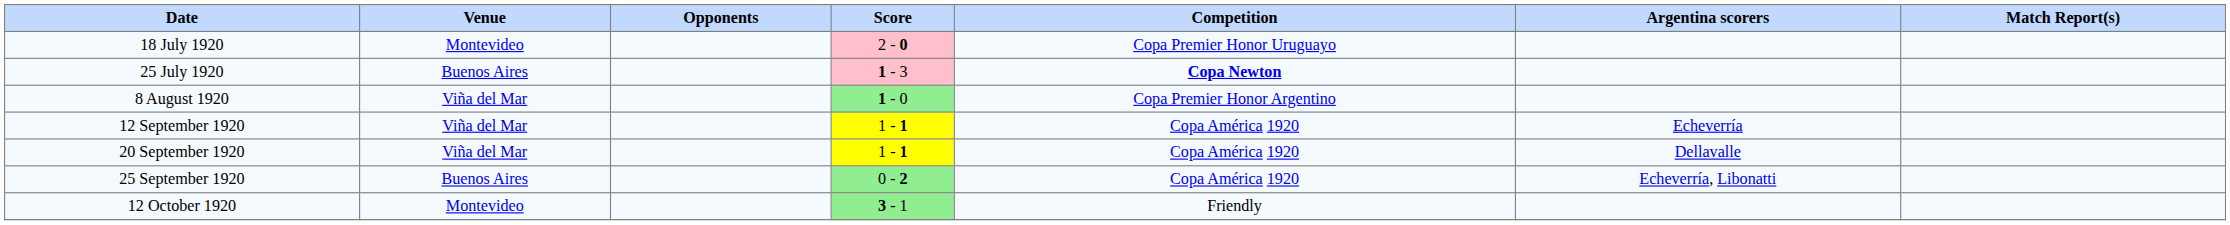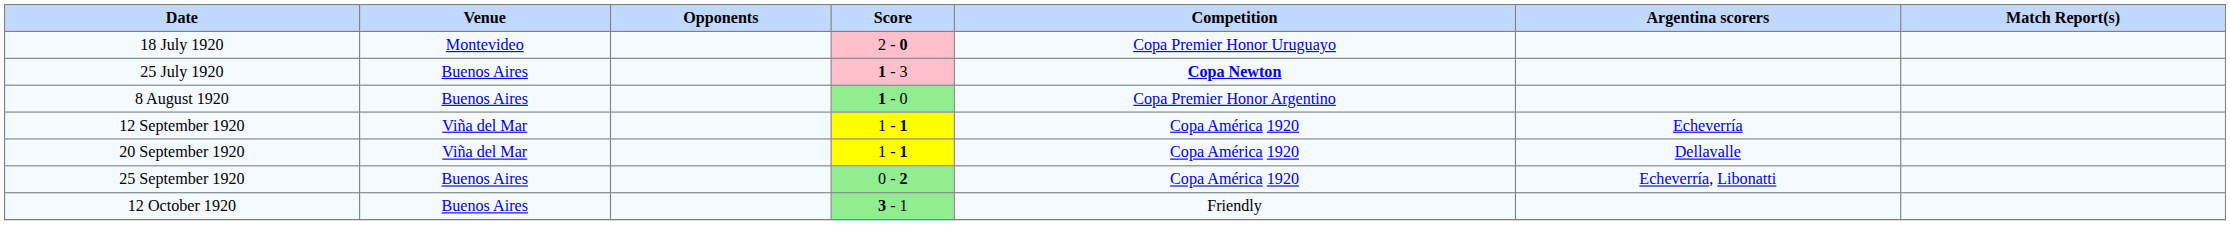8 August 1920 | Venue: Viña del Mar -> Buenos Aires
12 October 1920 | Venue: Montevideo -> Buenos Aires
